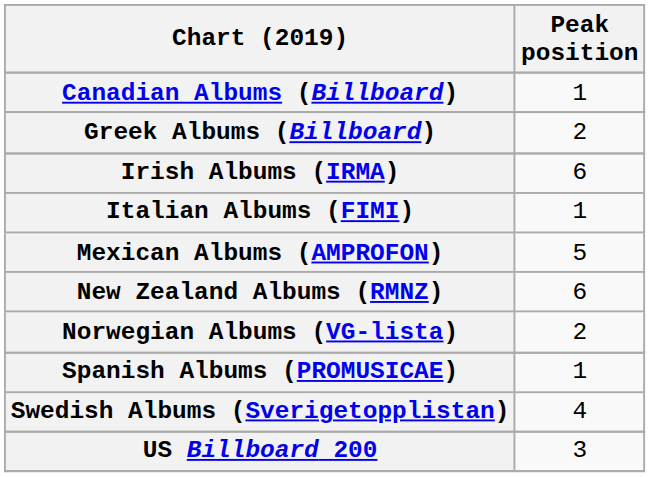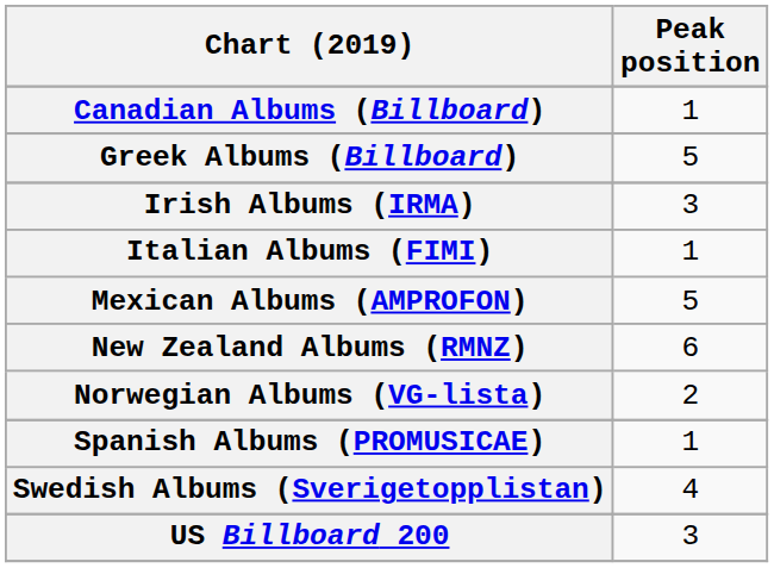Greek Albums (Billboard) | Peak position: 2 -> 5
Irish Albums (IRMA) | Peak position: 6 -> 3
